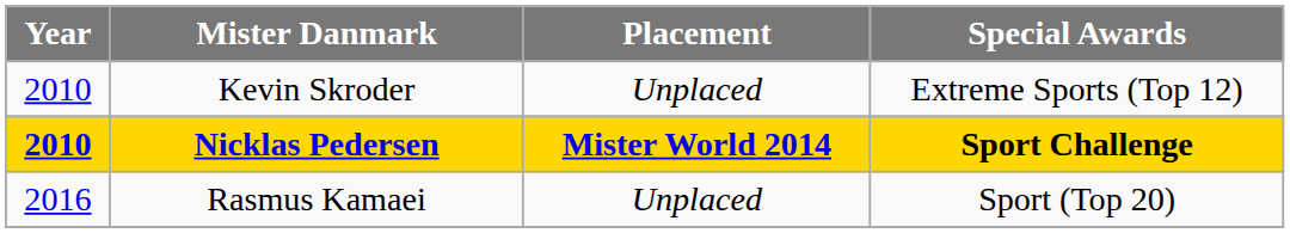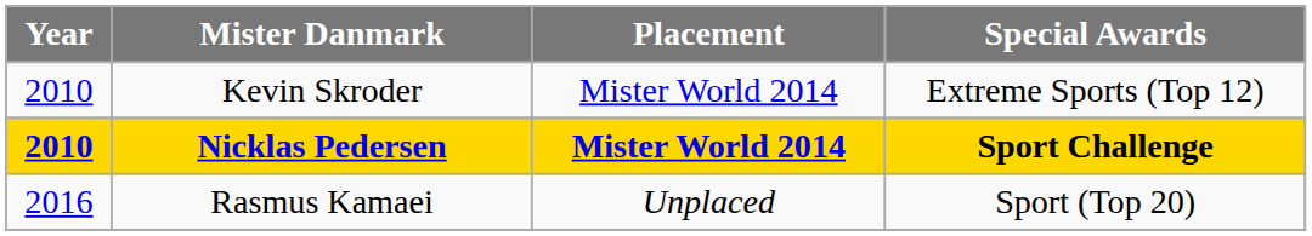Kevin Skroder | Placement: Unplaced -> Mister World 2014
